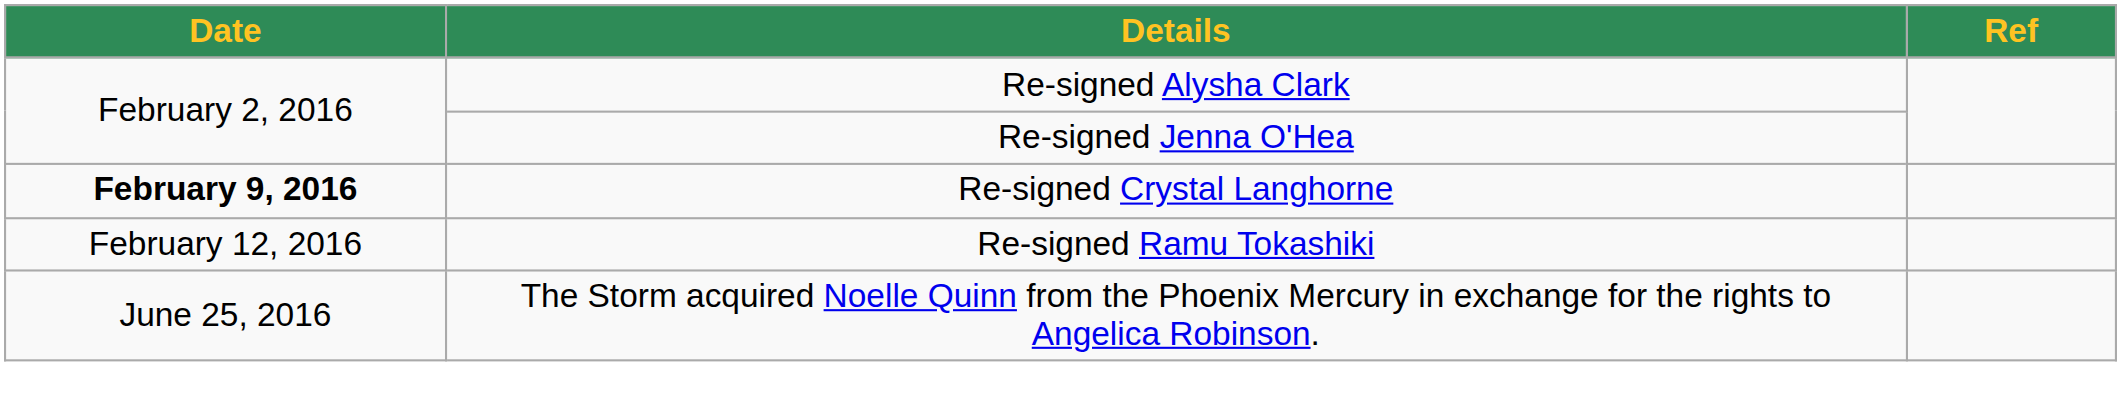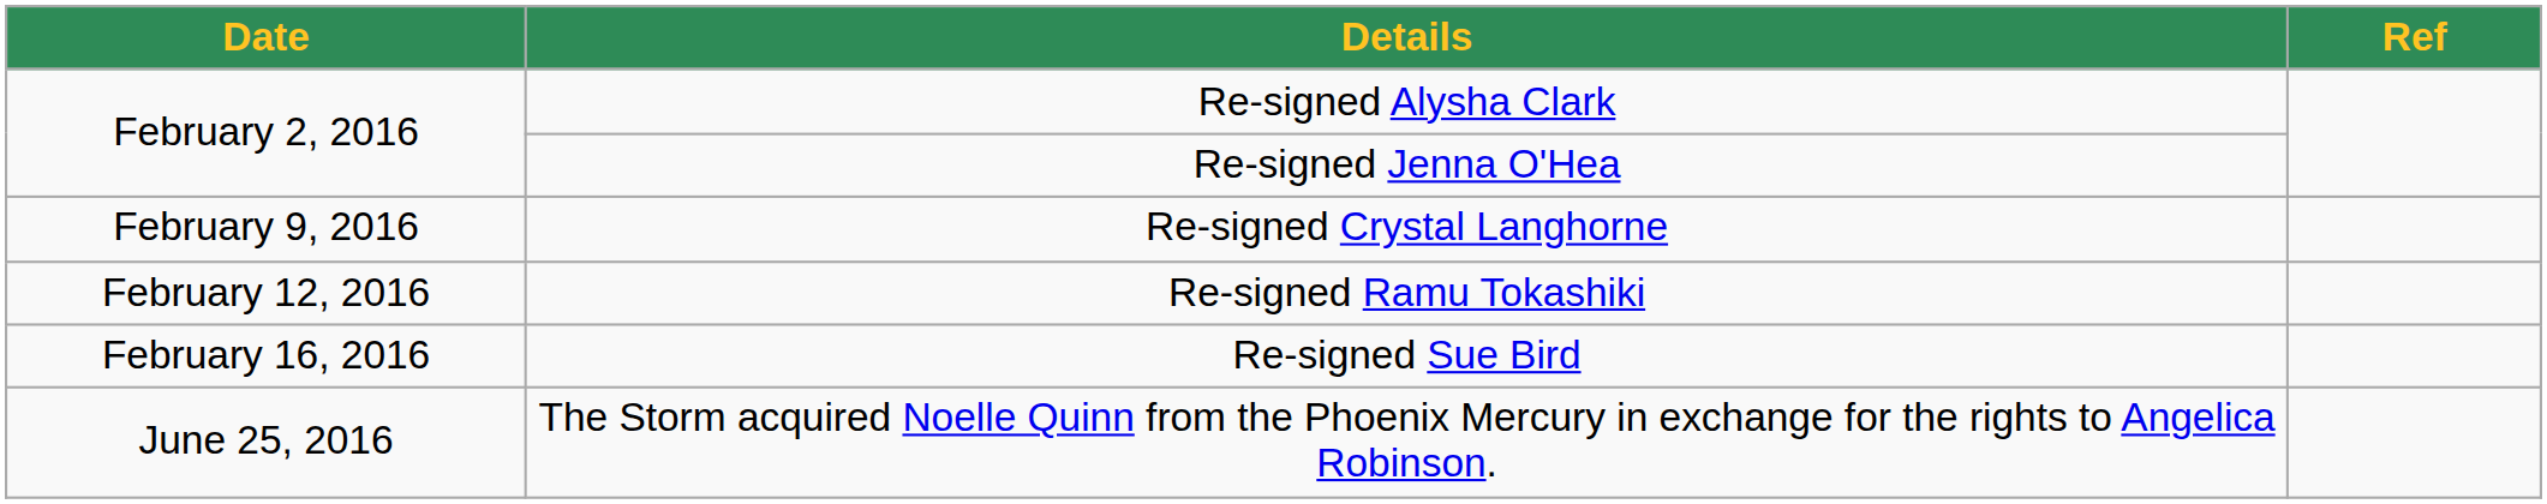Re-signed Crystal Langhorne | Date: bold -> normal
+ row: February 16, 2016 | Re-signed Sue Bird
